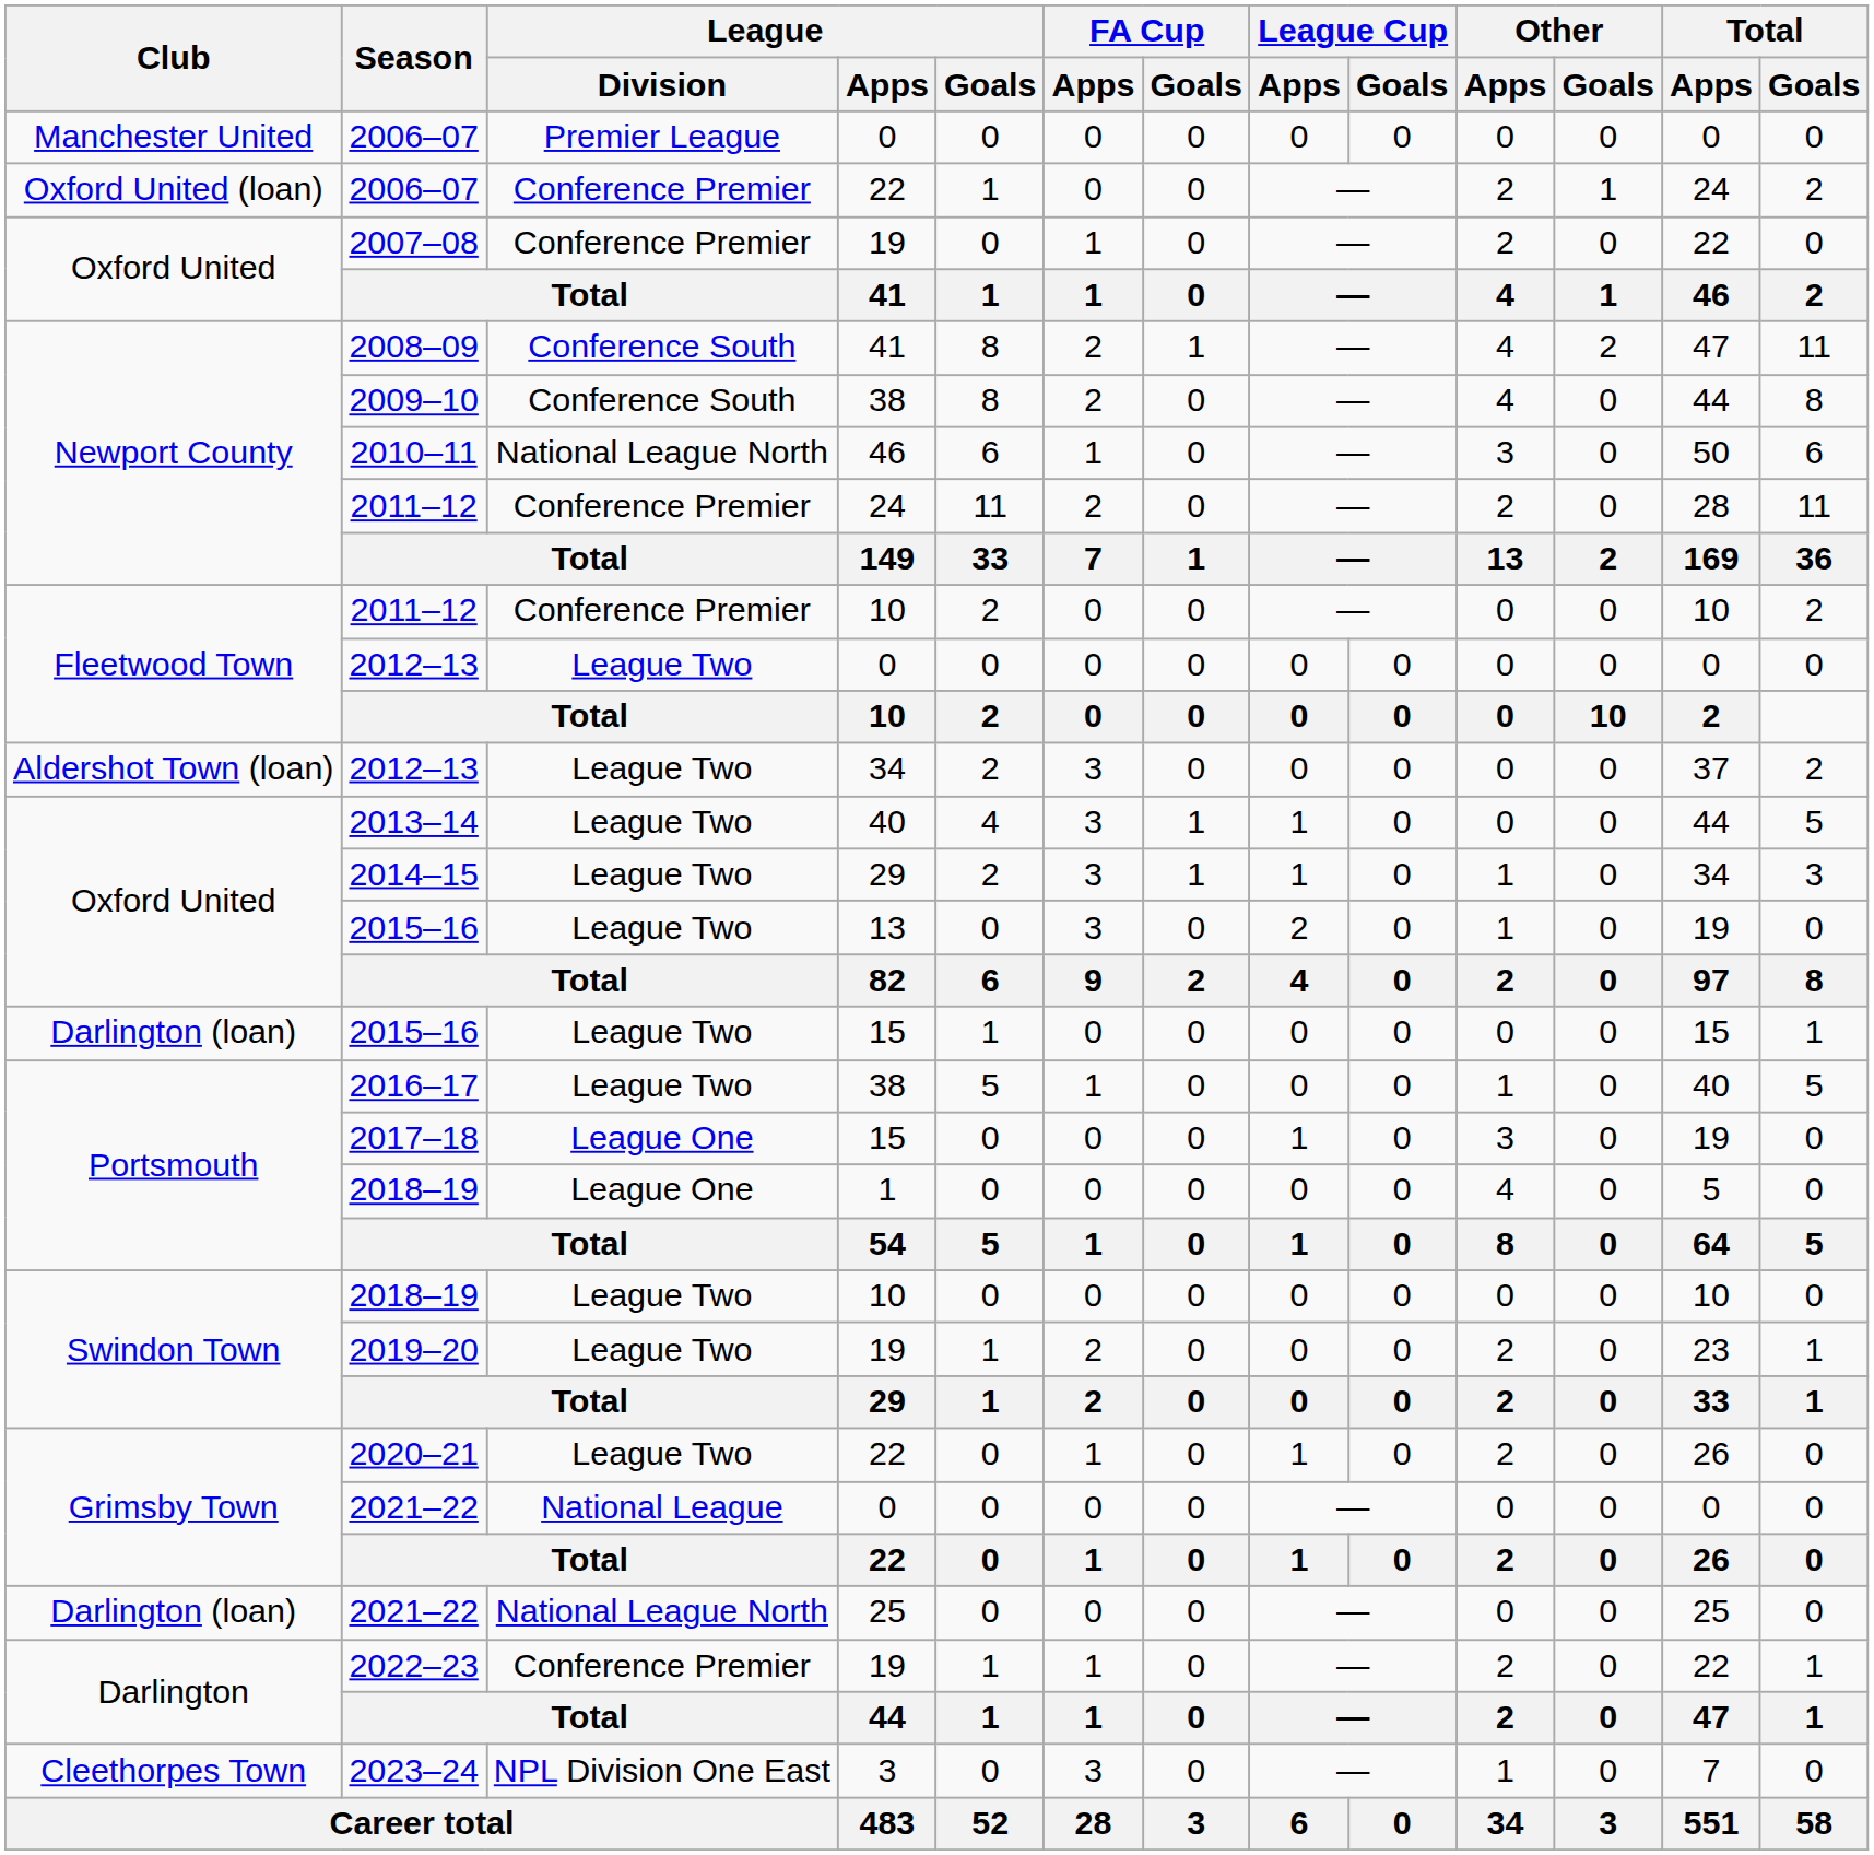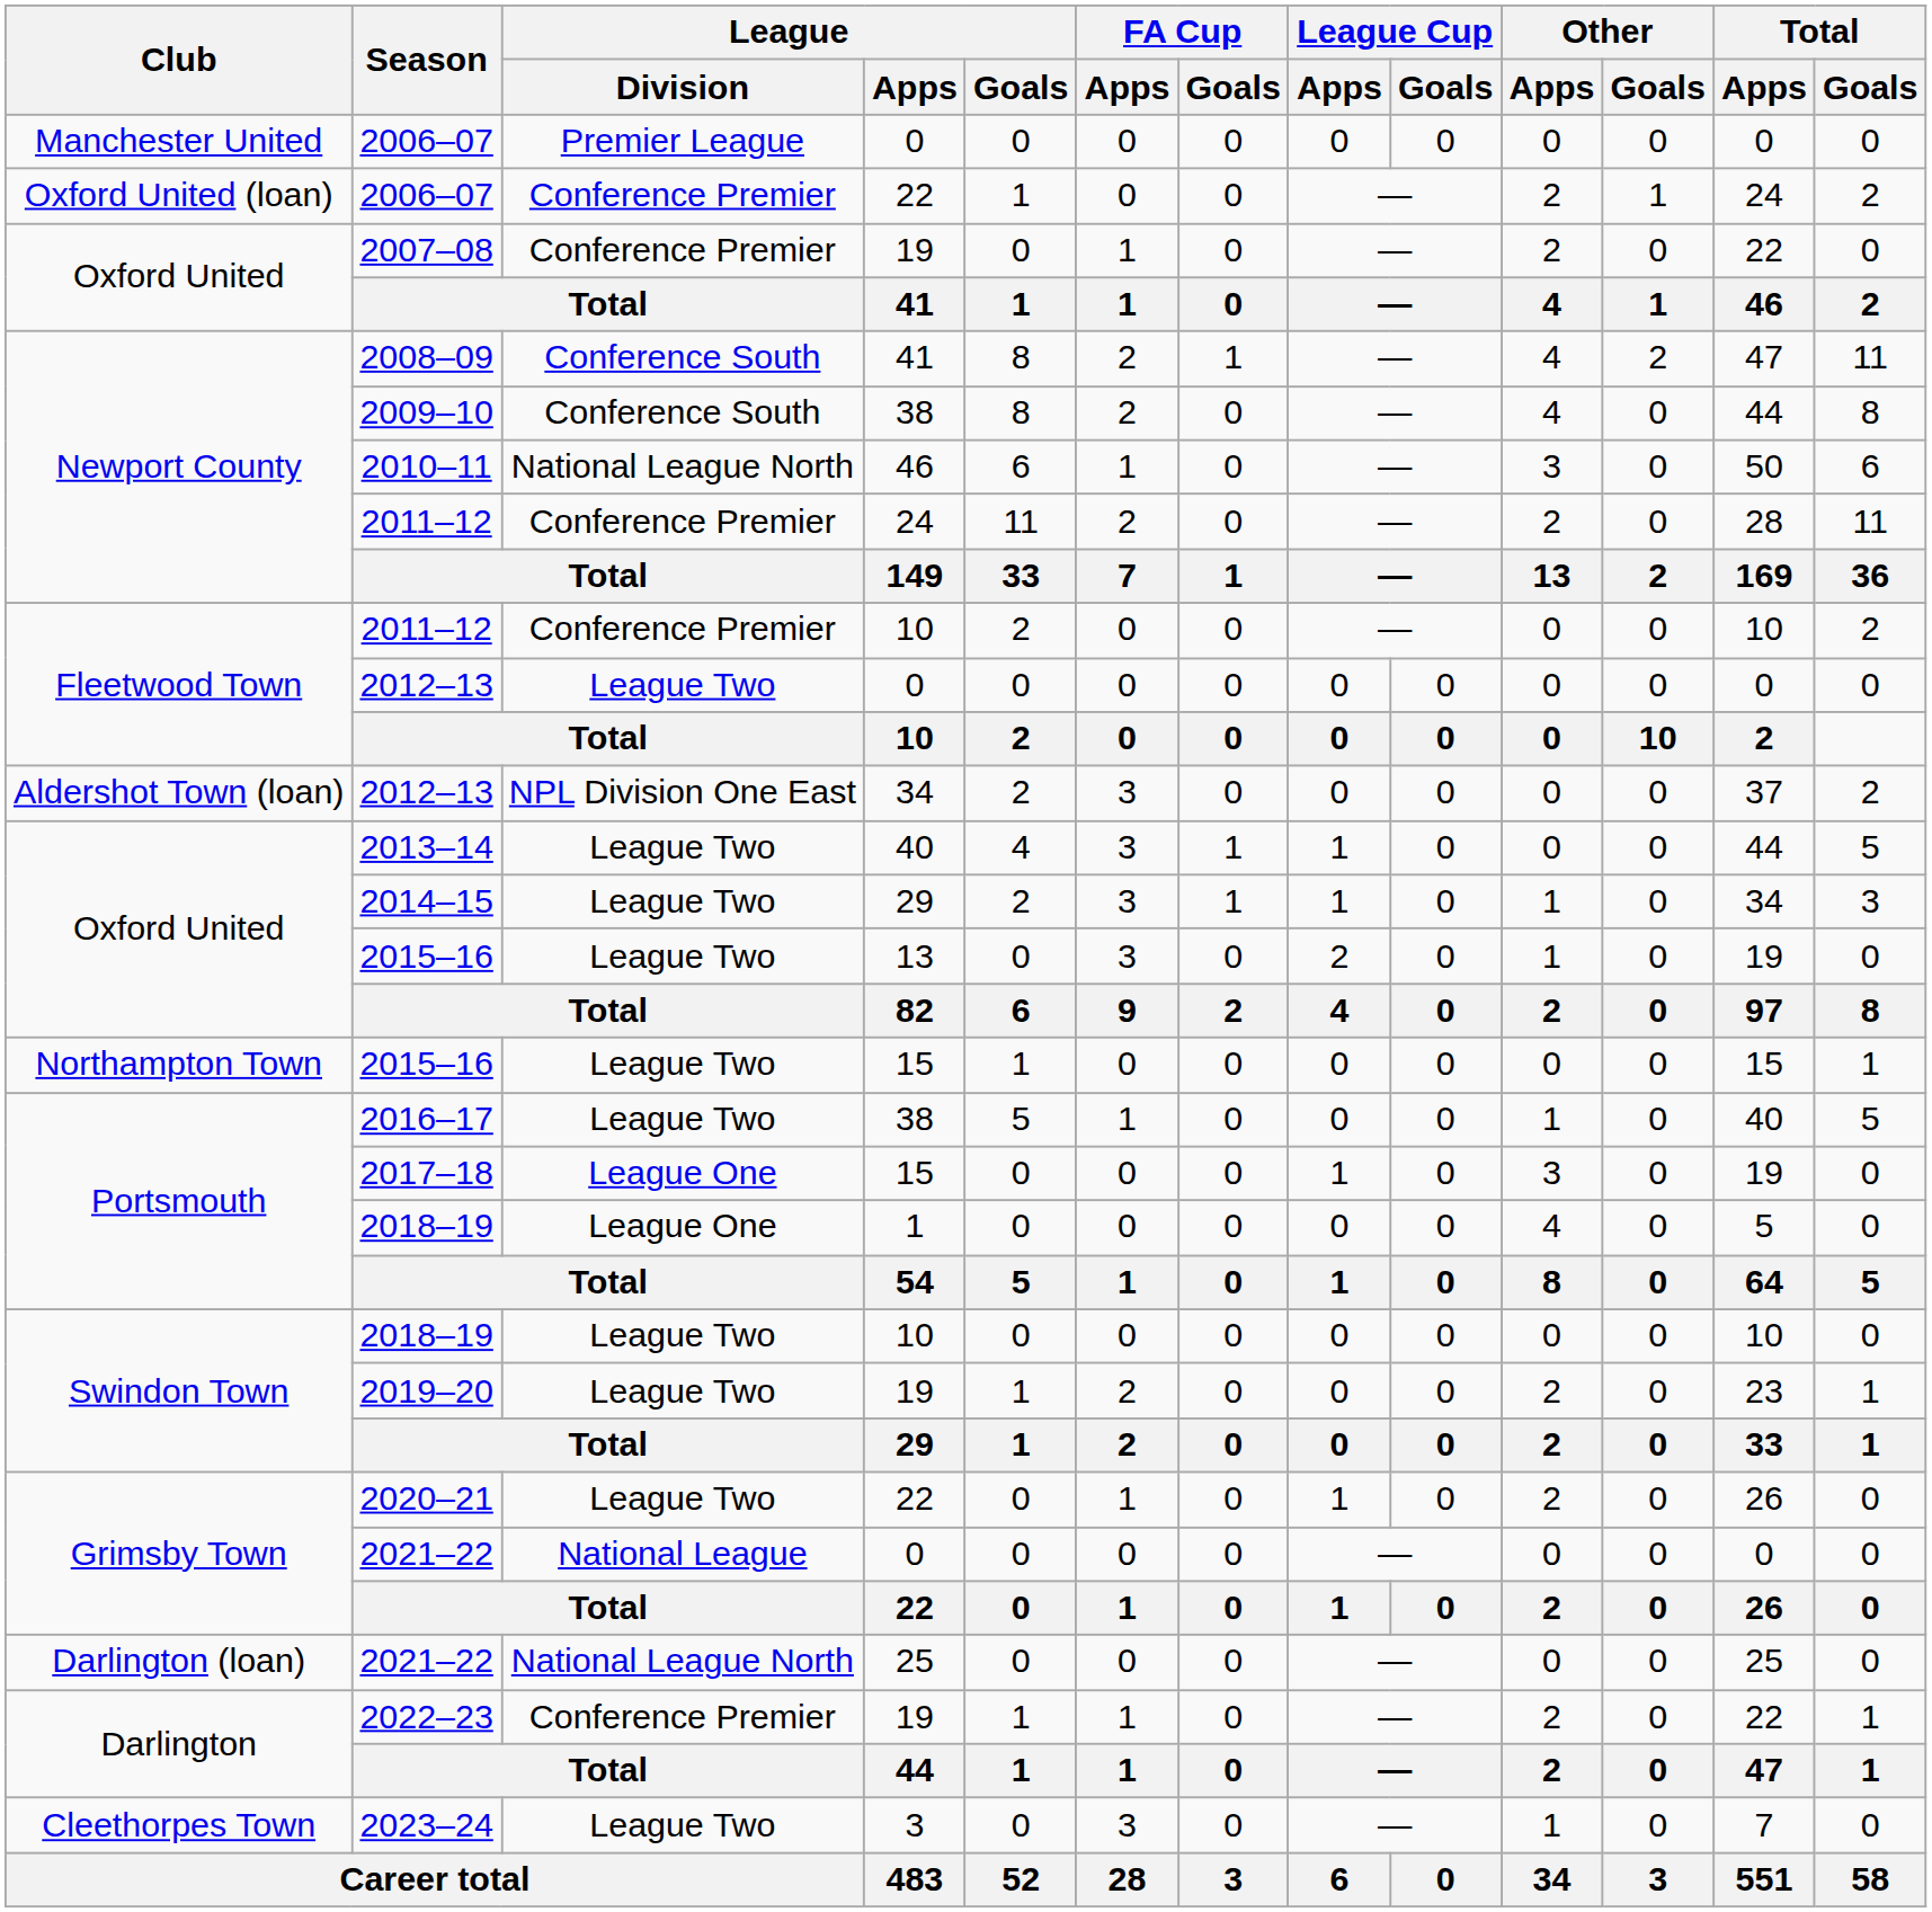2012–13 / 34 | League / Division: League Two -> NPL Division One East
2015–16 / 15 | Club: Darlington (loan) -> Northampton Town
2023–24 | League / Division: NPL Division One East -> League Two
